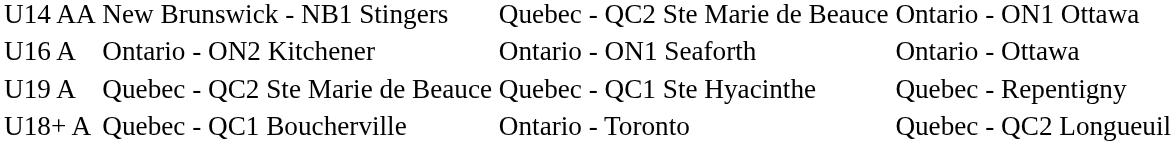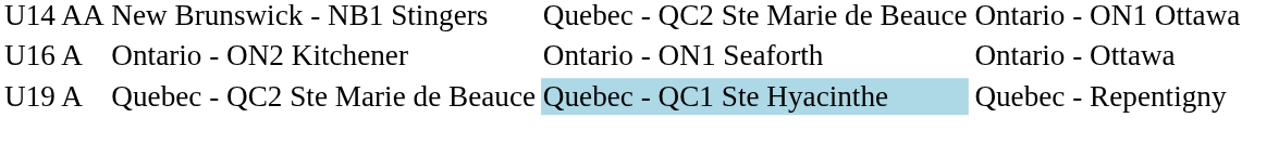U19 A | column 3: no background -> lightblue background
- row: U18+ A | Quebec - QC1 Boucherville | Ontario - Toronto | Quebec - QC2 Longueuil
